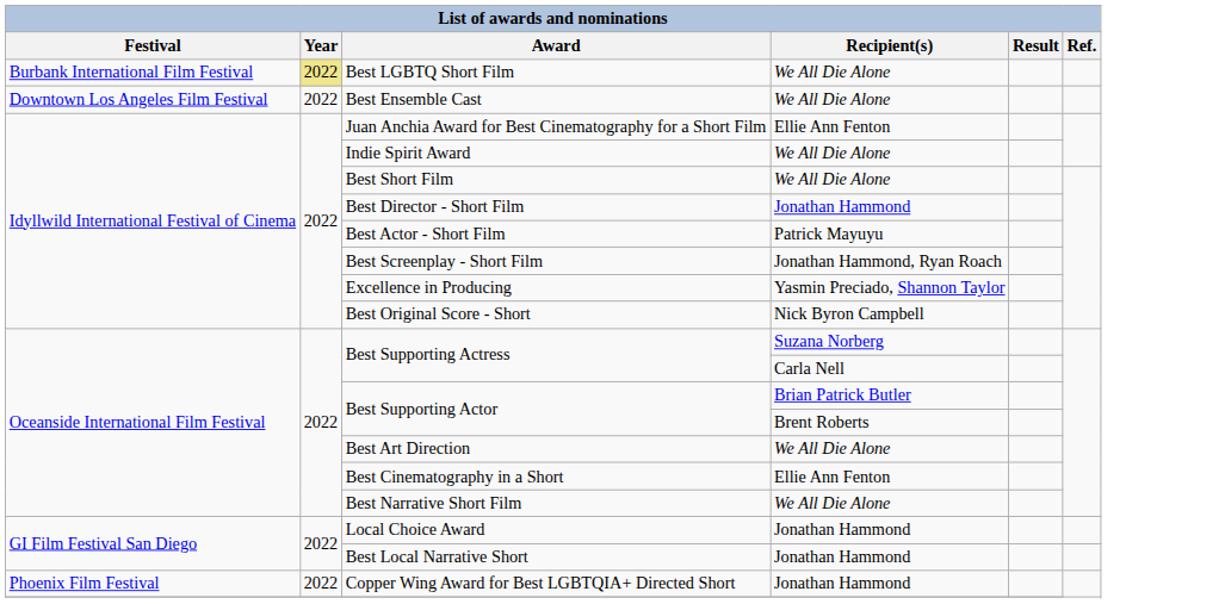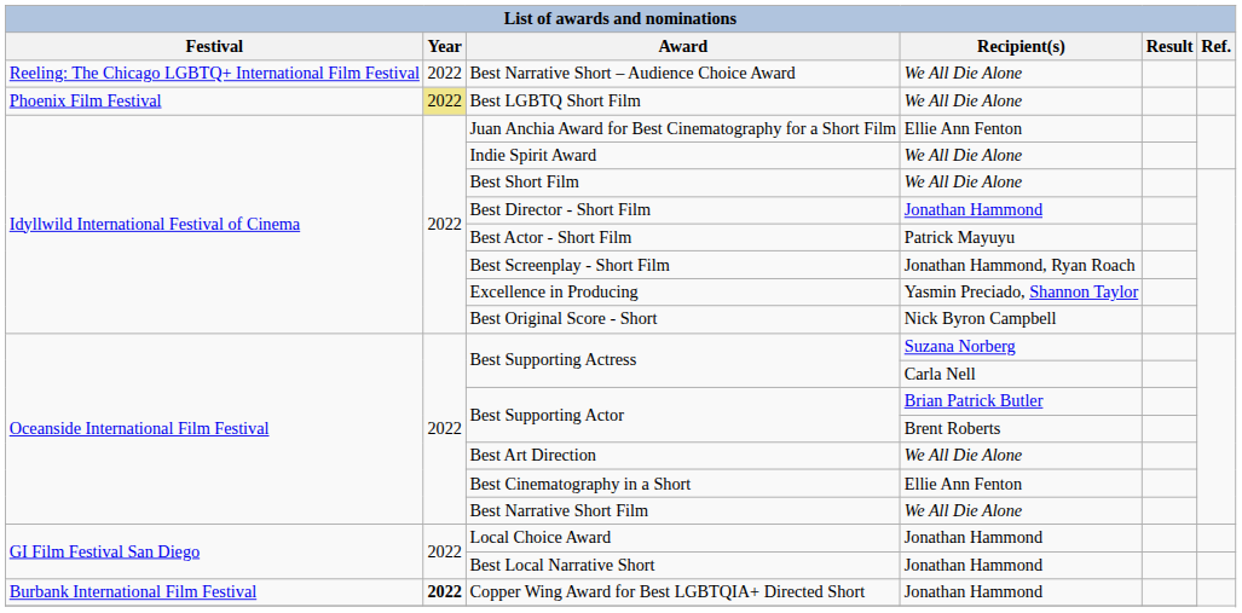+ row: Reeling: The Chicago LGBTQ+ International Film Festival | 2022 | Best Narrative Short – Audience Choice Award | We All Die Alone
Best LGBTQ Short Film | Festival: Burbank International Film Festival -> Phoenix Film Festival
- row: Downtown Los Angeles Film Festival | 2022 | Best Ensemble Cast | We All Die Alone
Copper Wing Award for Best LGBTQIA+ Directed Short | Festival: Phoenix Film Festival -> Burbank International Film Festival
Copper Wing Award for Best LGBTQIA+ Directed Short | Year: normal -> bold
